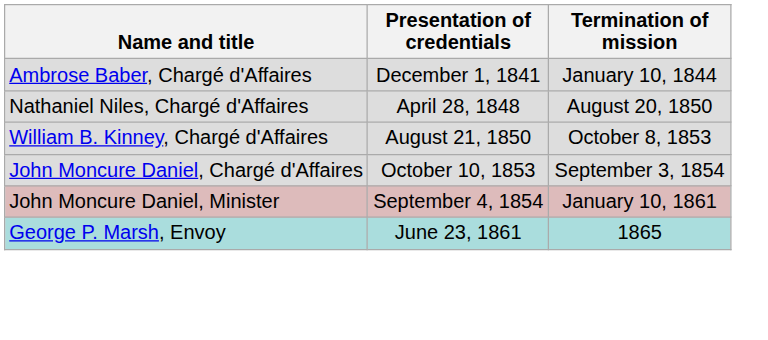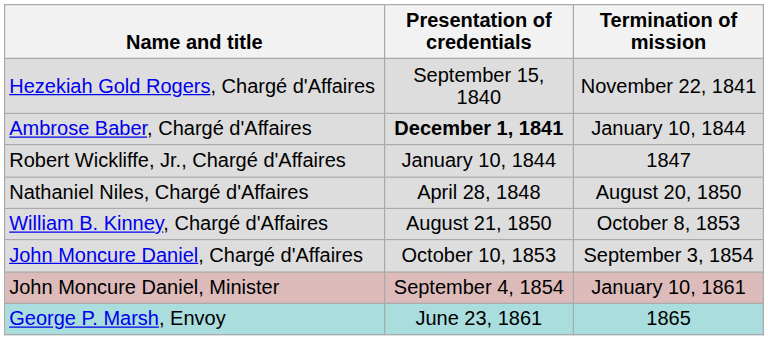+ row: Hezekiah Gold Rogers, Chargé d'Affaires | September 15, 1840 | November 22, 1841
Ambrose Baber, Chargé d'Affaires | Presentation of credentials: normal -> bold
+ row: Robert Wickliffe, Jr., Chargé d'Affaires | January 10, 1844 | 1847
